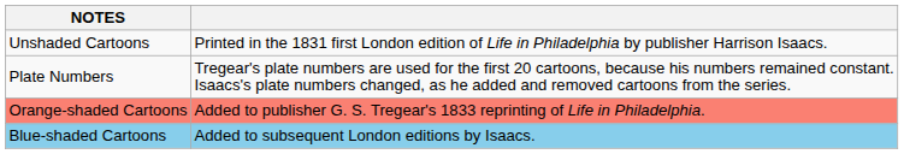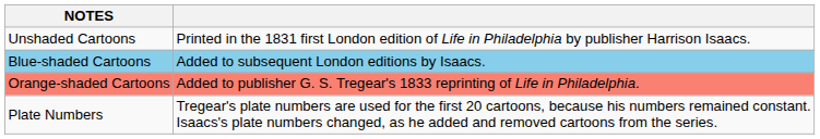rows swapped: Blue-shaded Cartoons <-> Plate Numbers
